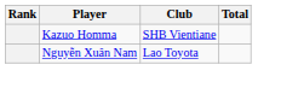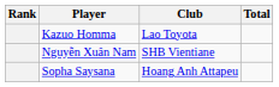Kazuo Homma | Club: SHB Vientiane -> Lao Toyota
Nguyễn Xuân Nam | Club: Lao Toyota -> SHB Vientiane
+ row: Sopha Saysana | Hoang Anh Attapeu
